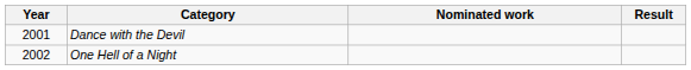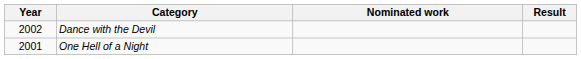Dance with the Devil | Year: 2001 -> 2002
One Hell of a Night | Year: 2002 -> 2001
